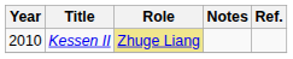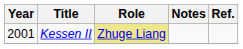Kessen II | Year: 2010 -> 2001
